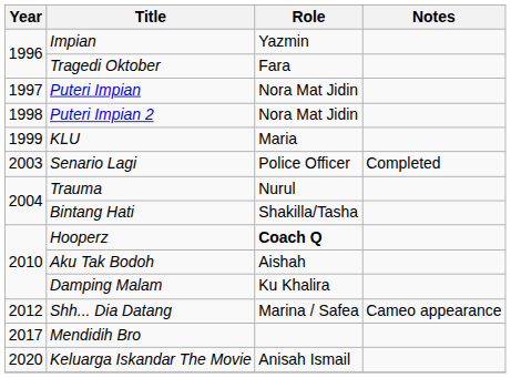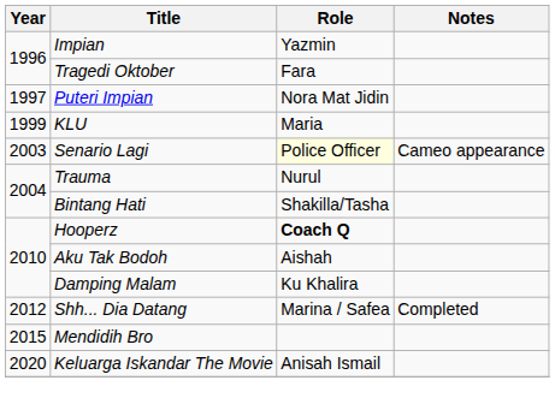- row: 1998 | Puteri Impian 2 | Nora Mat Jidin
Senario Lagi | Role: no background -> lightyellow background
Senario Lagi | Notes: Completed -> Cameo appearance
Shh... Dia Datang | Notes: Cameo appearance -> Completed
Mendidih Bro | Year: 2017 -> 2015
